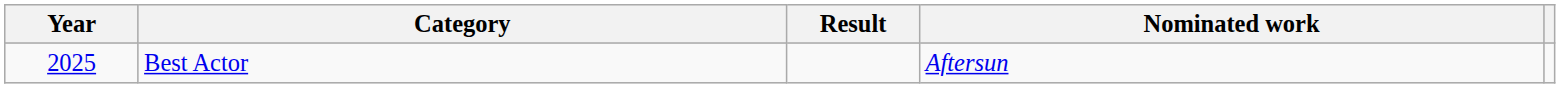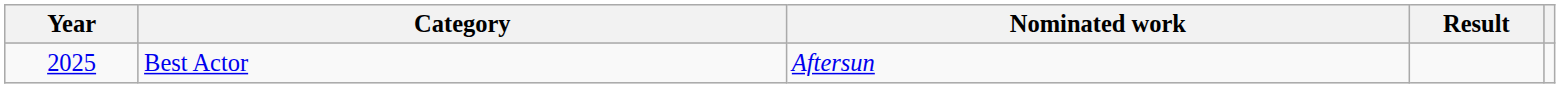columns swapped: Nominated work <-> Result
